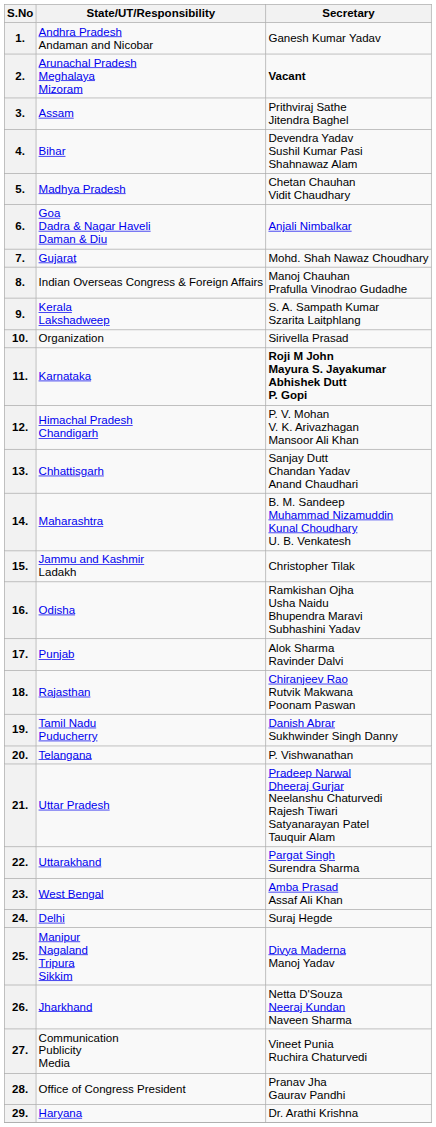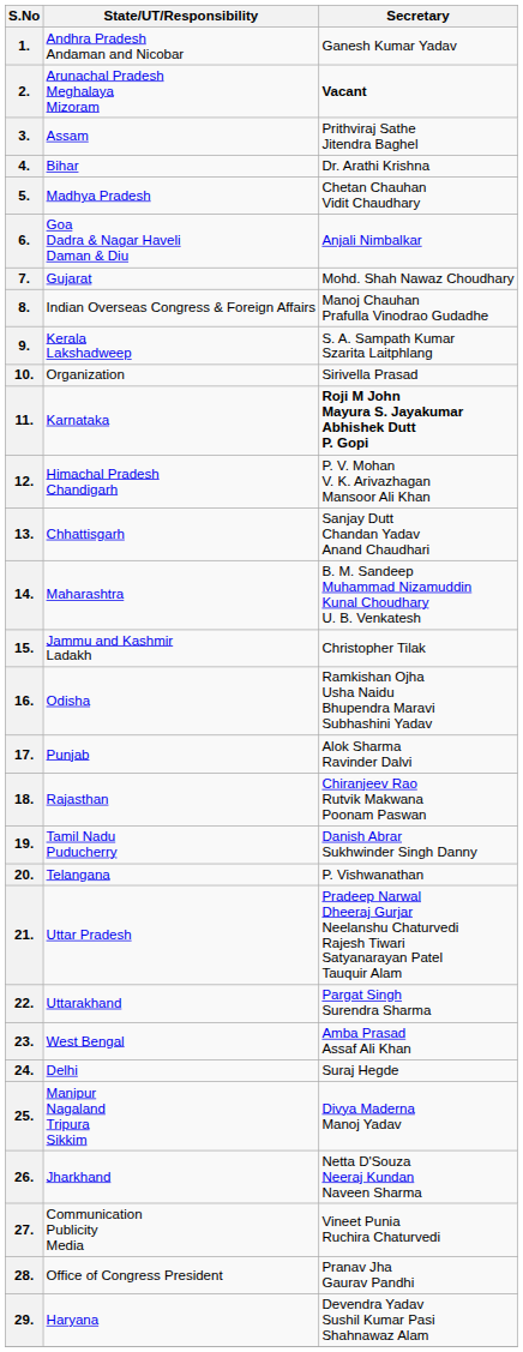4. | Secretary: Devendra Yadav Sushil Kumar Pasi Shahnawaz Alam -> Dr. Arathi Krishna
29. | Secretary: Dr. Arathi Krishna -> Devendra Yadav Sushil Kumar Pasi Shahnawaz Alam
